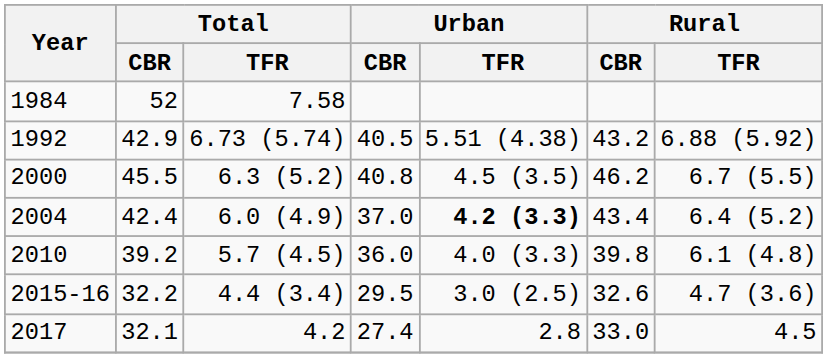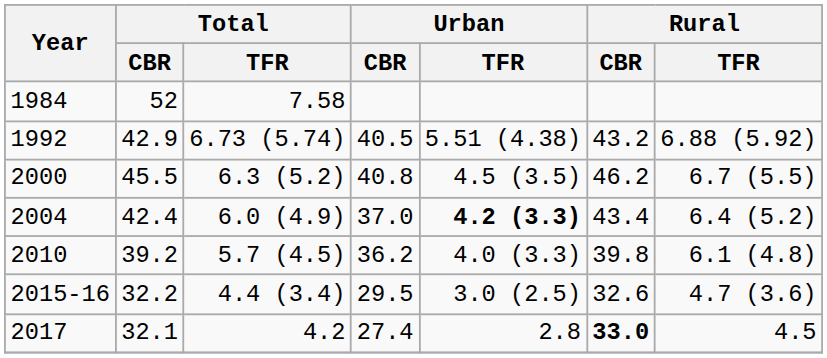2010 | Urban / CBR: 36.0 -> 36.2
2017 | Rural / CBR: normal -> bold
